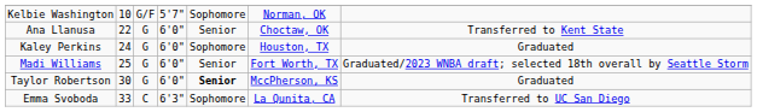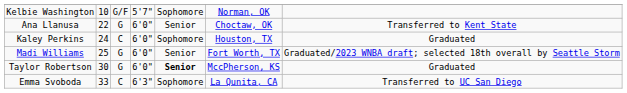Kaley Perkins | column 3: G -> C
